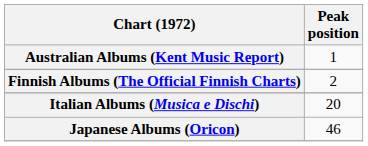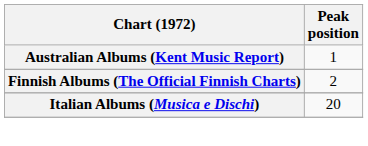- row: Japanese Albums (Oricon) | 46
